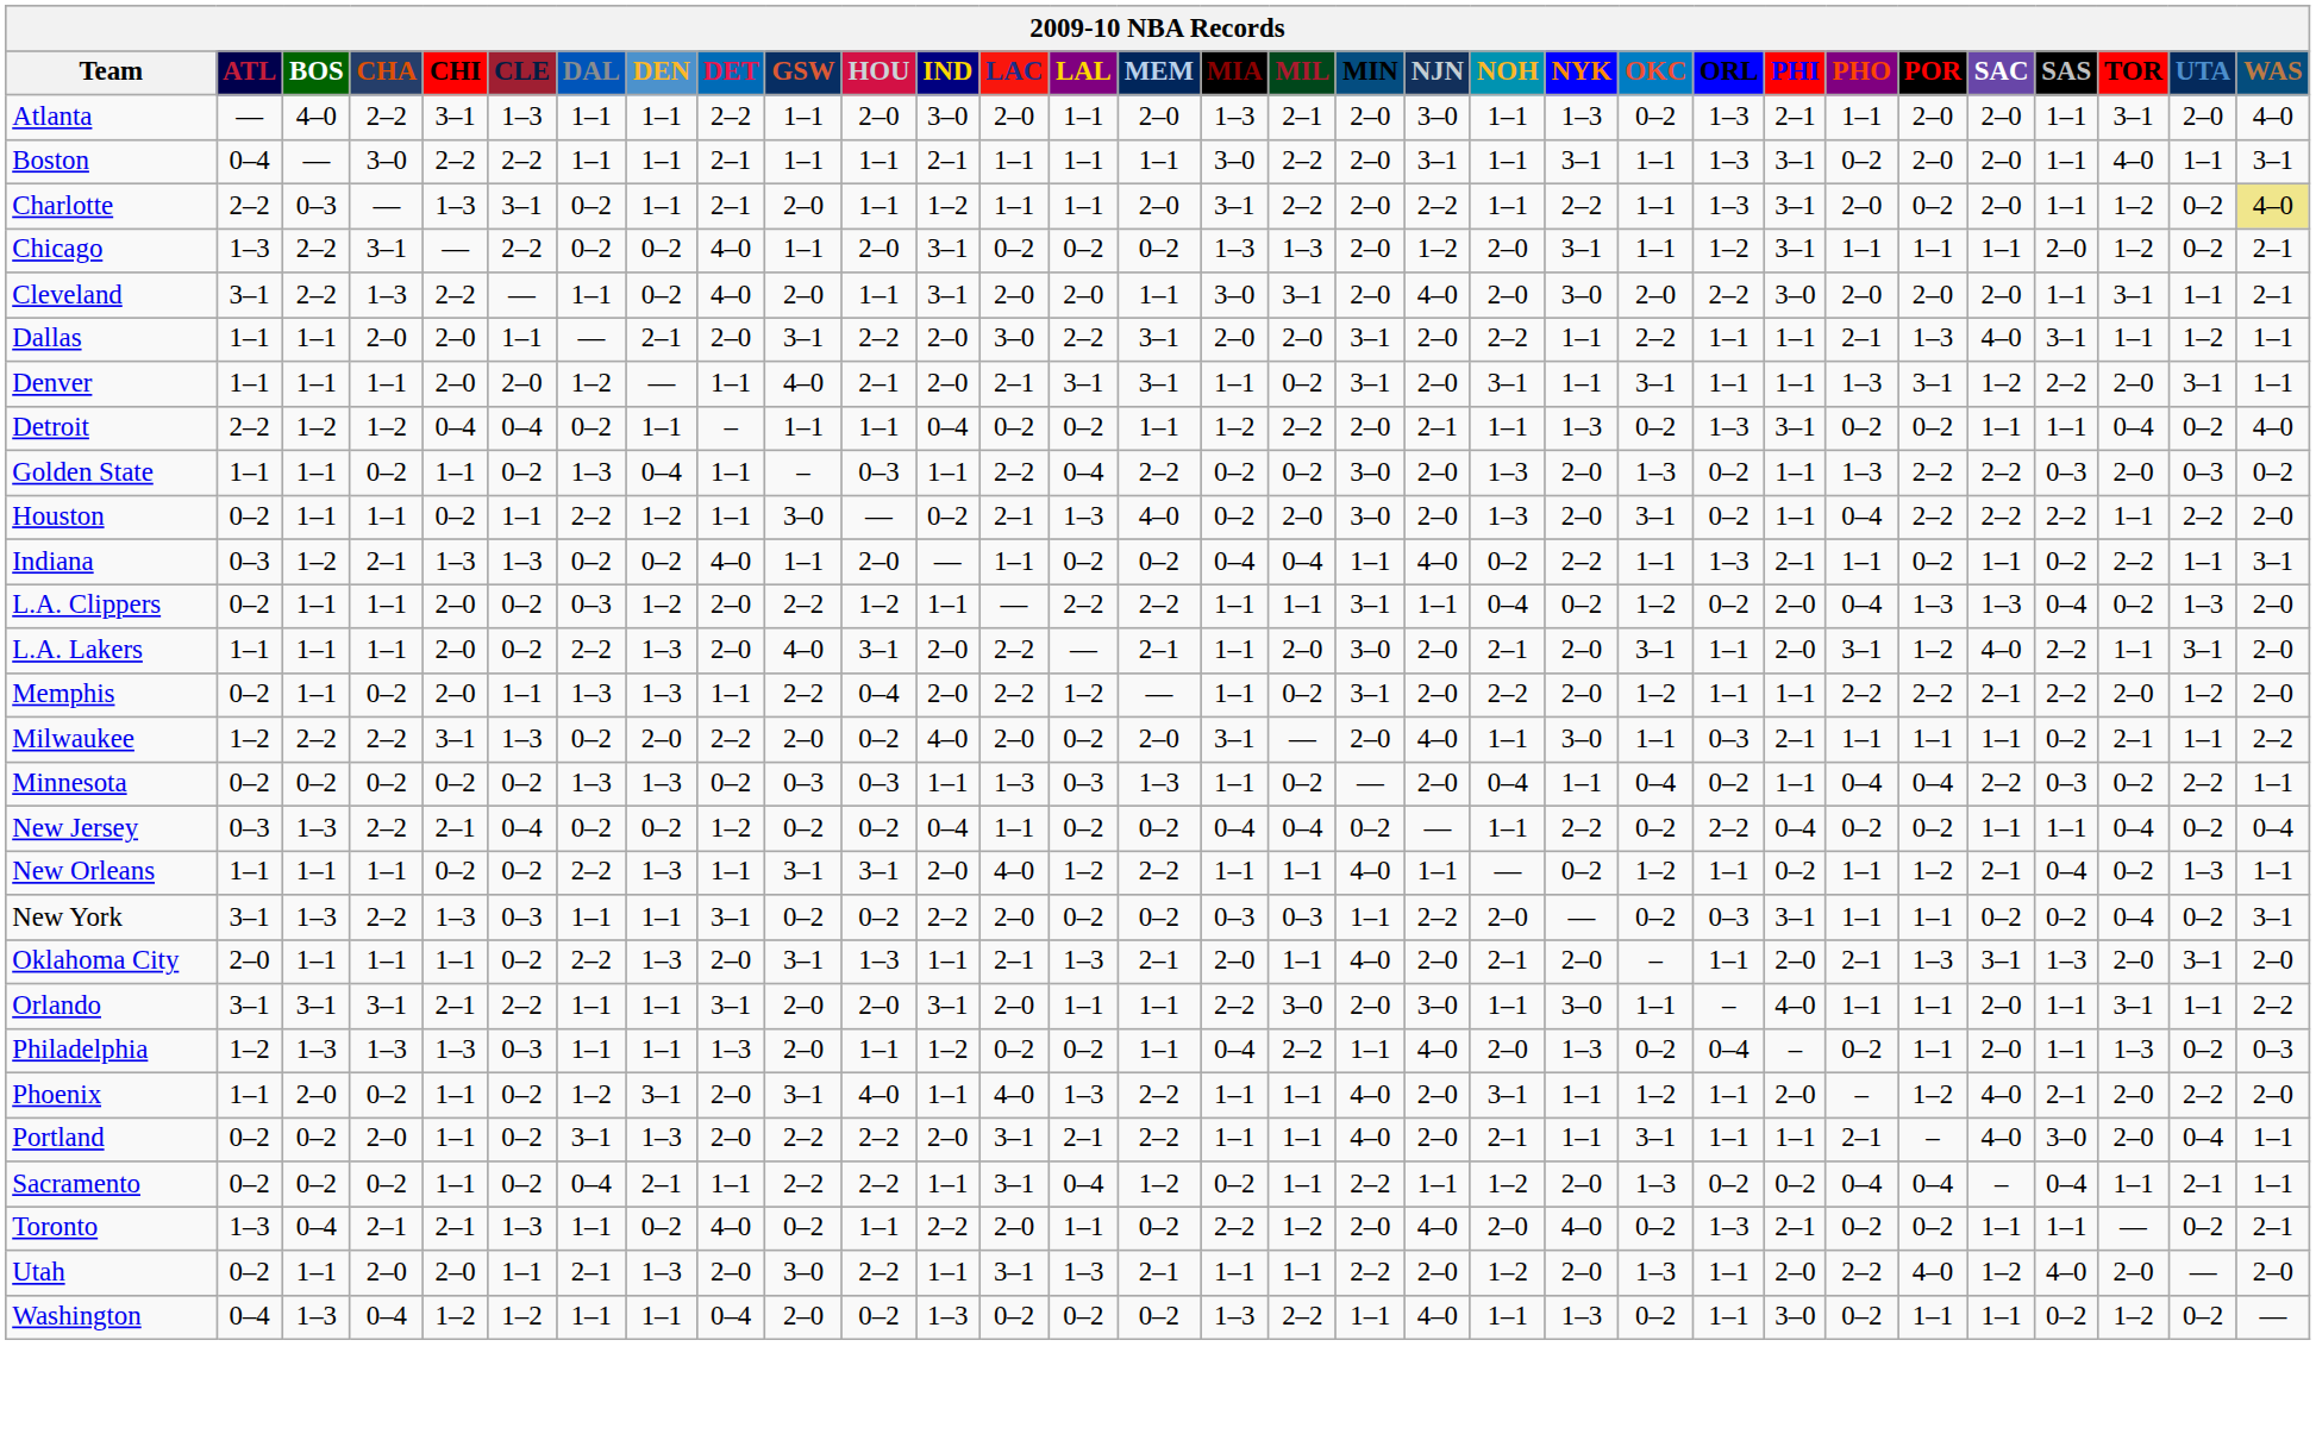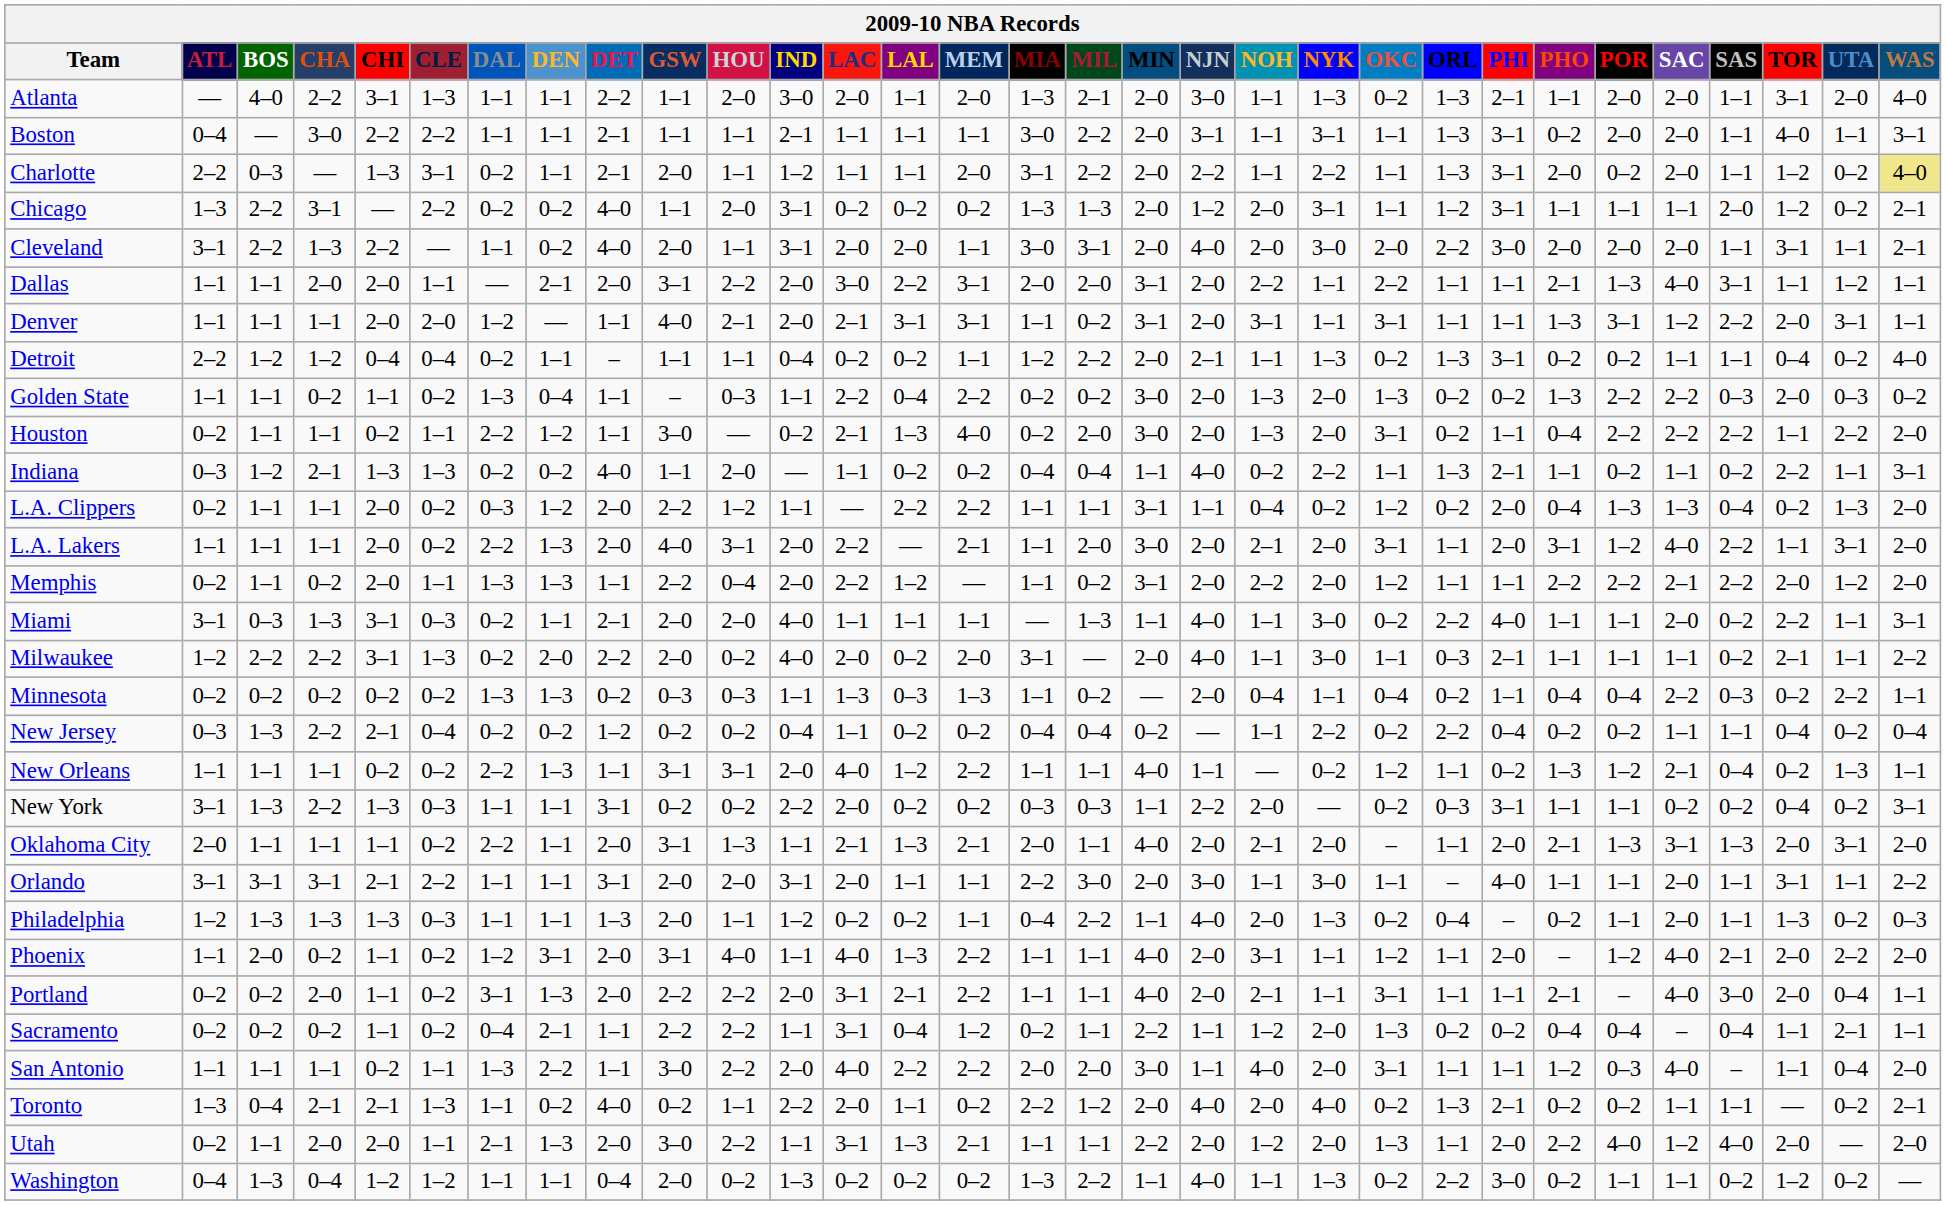Golden State | PHI: 1–1 -> 0–2
+ row: Miami | 3–1 | 0–3 | 1–3 | 3–1 | 0–3 | 0–2 | 1–1 | 2–1 | 2–0 | 2–0 | 4–0 | 1–1 | 1–1 | 1–1 | — | 1–3 | 1–1 | 4–0 | 1–1 | 3–0 | 0–2 | 2–2 | 4–0 | 1–1 | 1–1 | 2–0 | 0–2 | 2–2 | 1–1 | 3–1
New Orleans | PHO: 1–1 -> 1–3
Oklahoma City | DEN: 1–3 -> 1–1
+ row: San Antonio | 1–1 | 1–1 | 1–1 | 0–2 | 1–1 | 1–3 | 2–2 | 1–1 | 3–0 | 2–2 | 2–0 | 4–0 | 2–2 | 2–2 | 2–0 | 2–0 | 3–0 | 1–1 | 4–0 | 2–0 | 3–1 | 1–1 | 1–1 | 1–2 | 0–3 | 4–0 | – | 1–1 | 0–4 | 2–0
Washington | ORL: 1–1 -> 2–2
